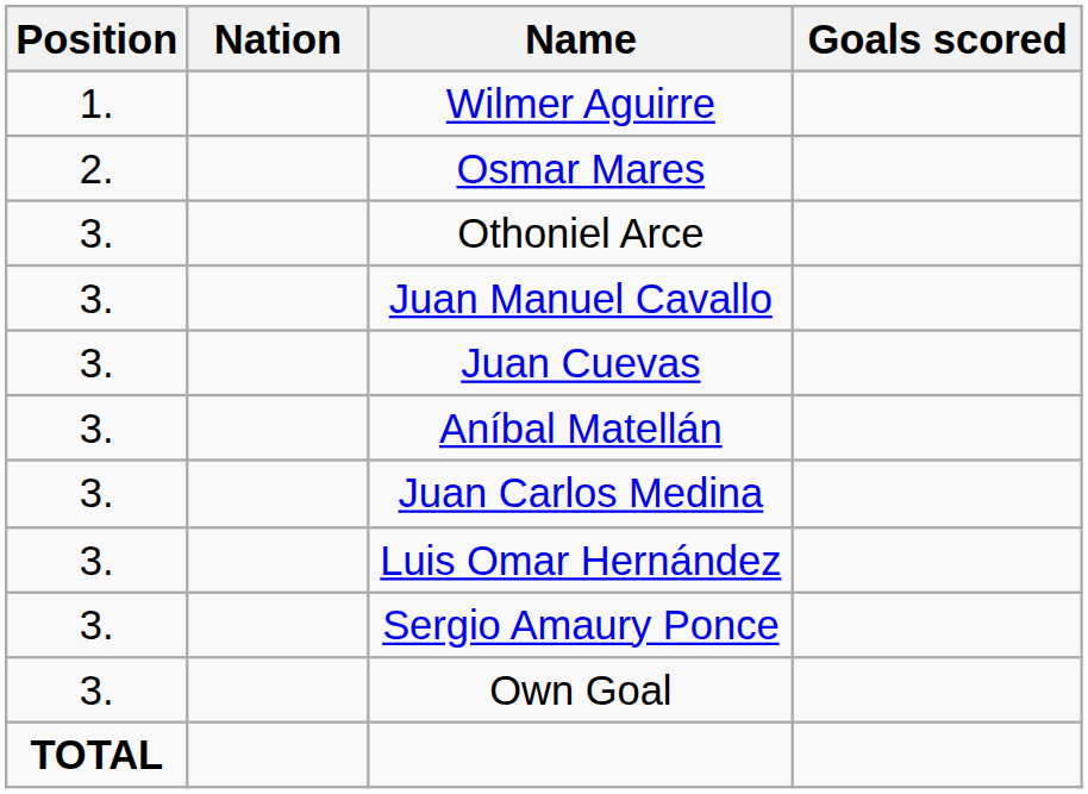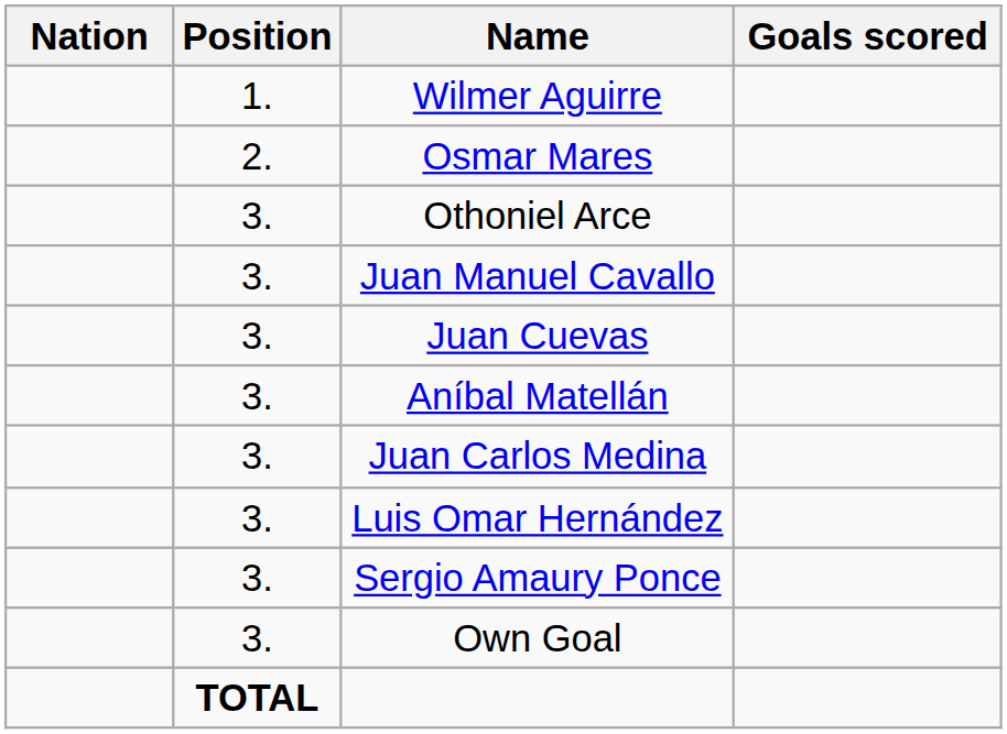columns swapped: Position <-> Nation
